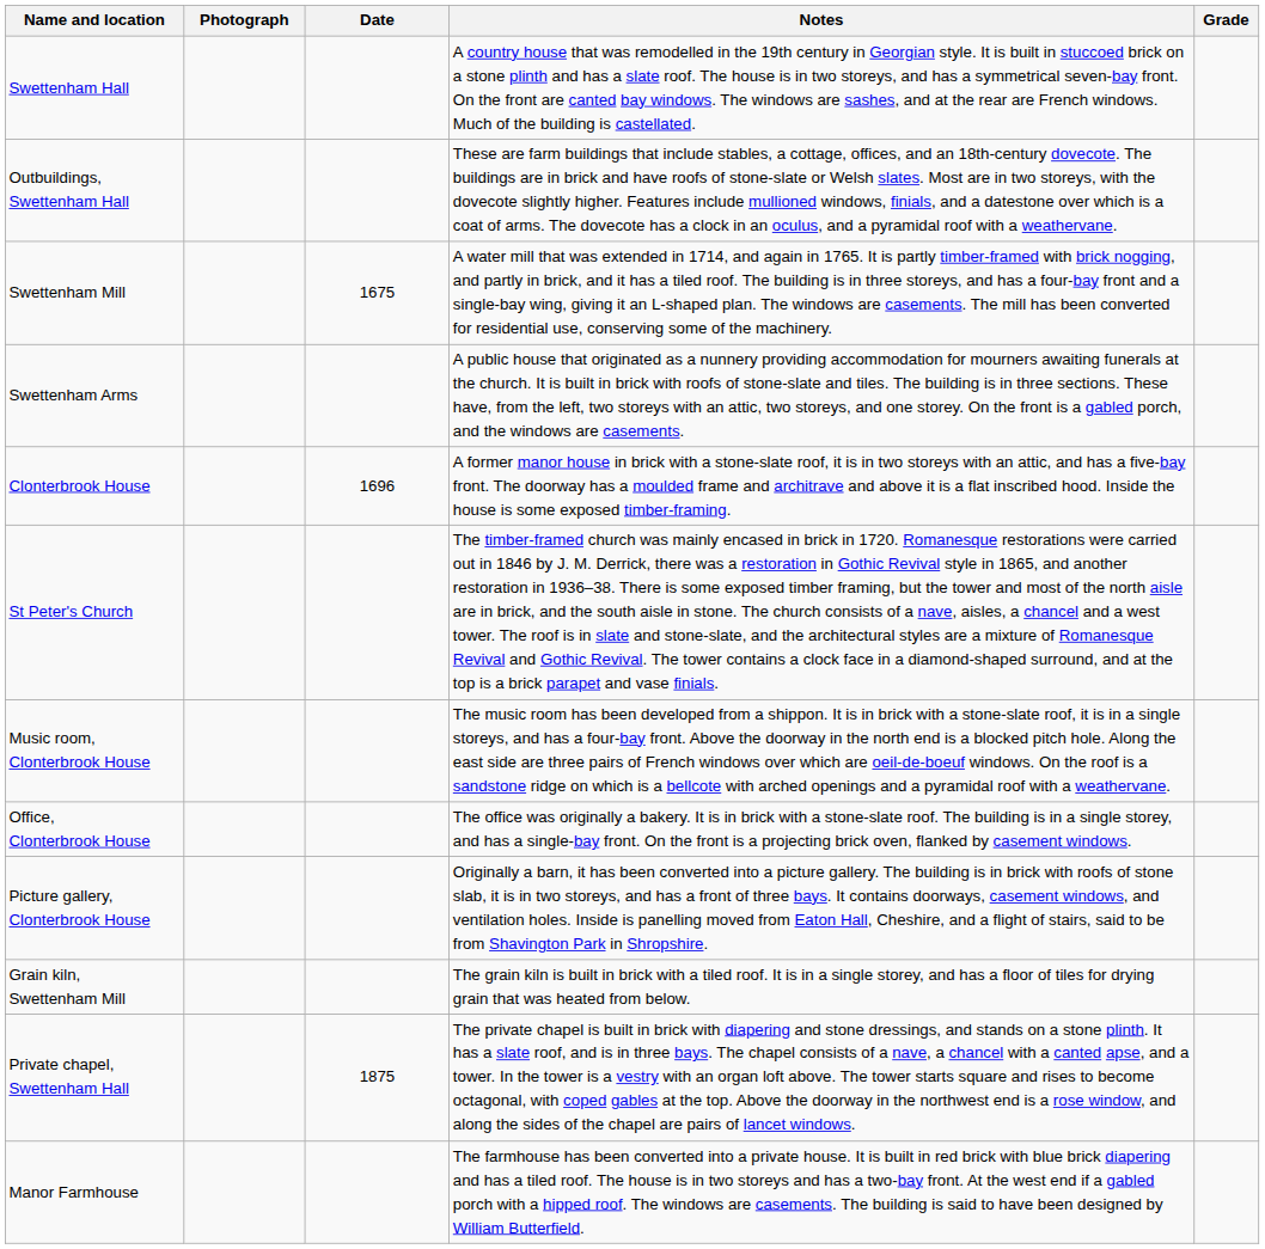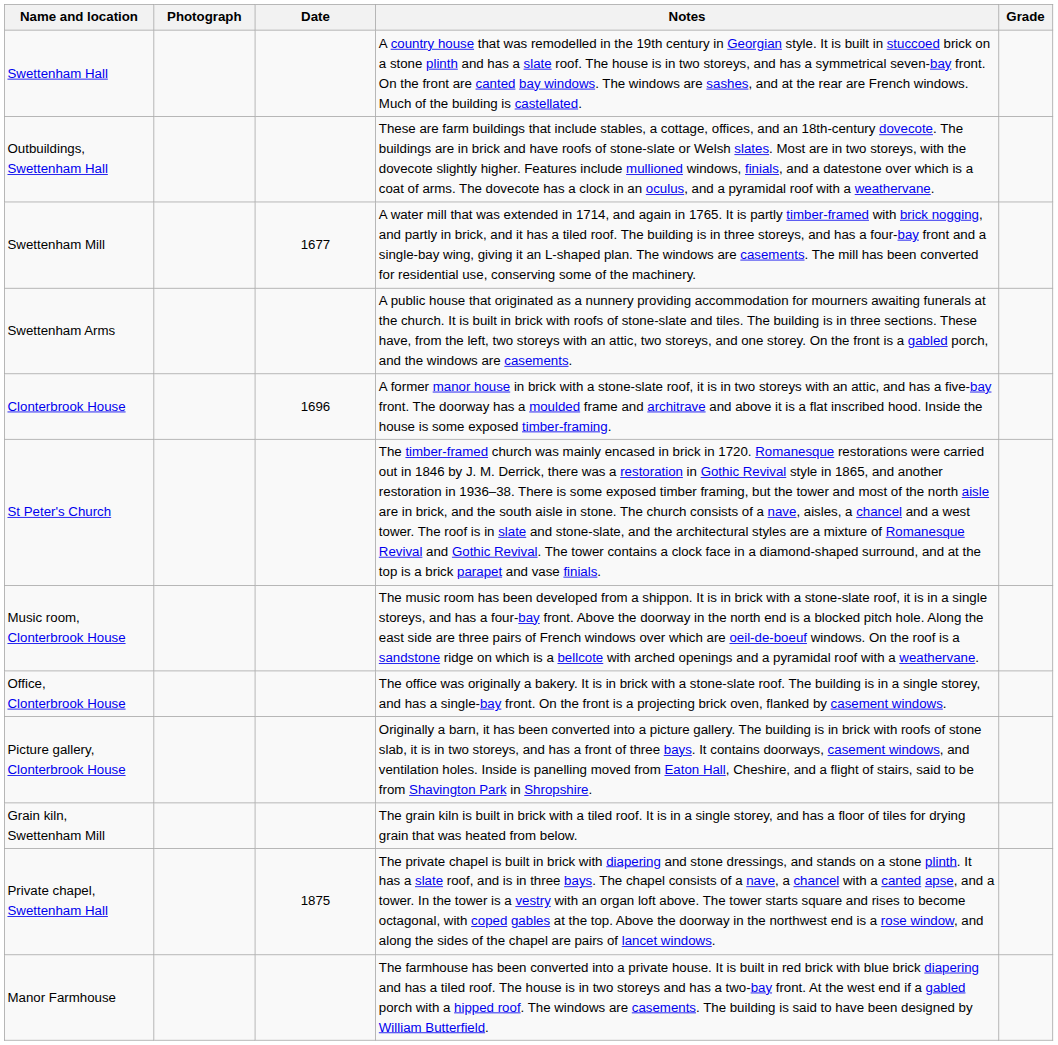Swettenham Mill | Date: 1675 -> 1677
